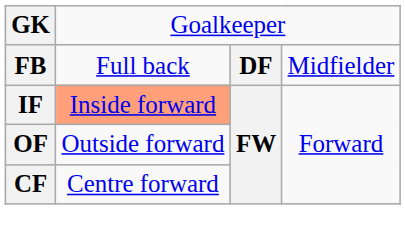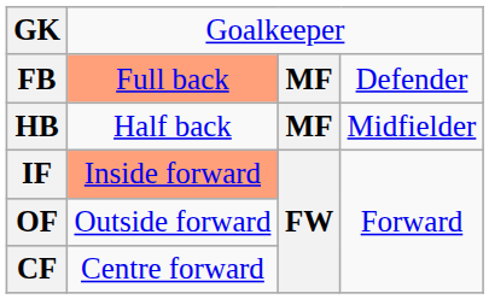FB | column 2: no background -> lightsalmon background
FB | column 3: DF -> MF
FB | column 4: Midfielder -> Defender
+ row: HB | Half back | MF | Midfielder
